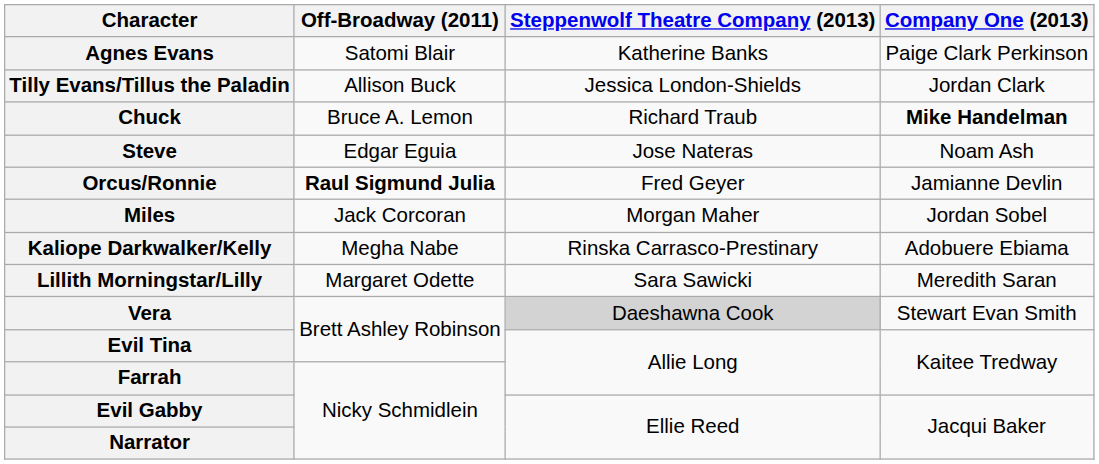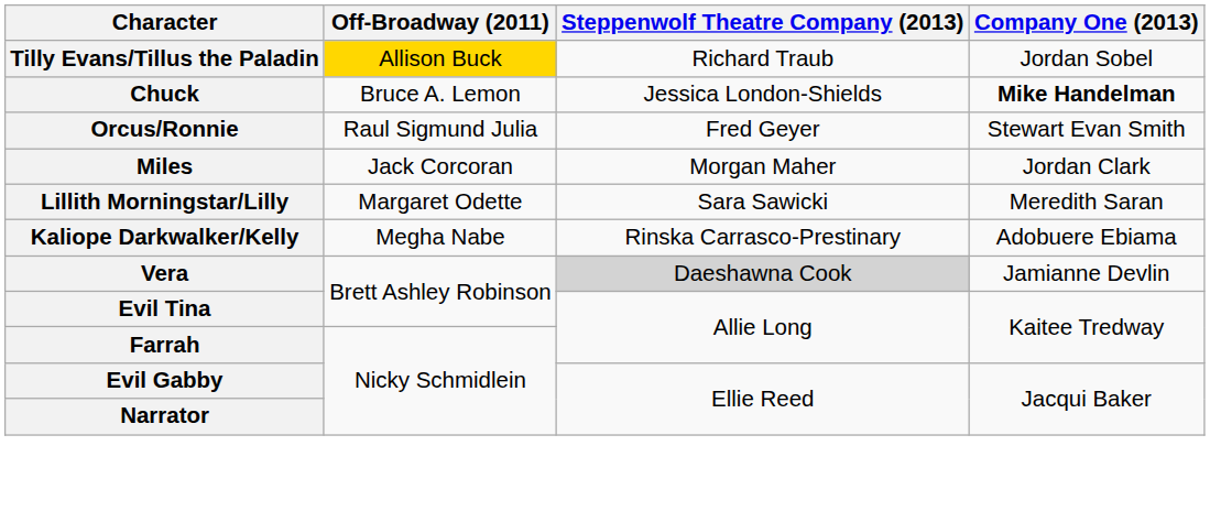- row: Agnes Evans | Satomi Blair | Katherine Banks | Paige Clark Perkinson
Tilly Evans/Tillus the Paladin | Off-Broadway (2011): no background -> gold background
Tilly Evans/Tillus the Paladin | Steppenwolf Theatre Company (2013): Jessica London-Shields -> Richard Traub
Tilly Evans/Tillus the Paladin | Company One (2013): Jordan Clark -> Jordan Sobel
Chuck | Steppenwolf Theatre Company (2013): Richard Traub -> Jessica London-Shields
- row: Steve | Edgar Eguia | Jose Nateras | Noam Ash
Orcus/Ronnie | Off-Broadway (2011): bold -> normal
Orcus/Ronnie | Company One (2013): Jamianne Devlin -> Stewart Evan Smith
Miles | Company One (2013): Jordan Sobel -> Jordan Clark
rows swapped: Kaliope Darkwalker/Kelly <-> Lillith Morningstar/Lilly
Vera | Company One (2013): Stewart Evan Smith -> Jamianne Devlin
